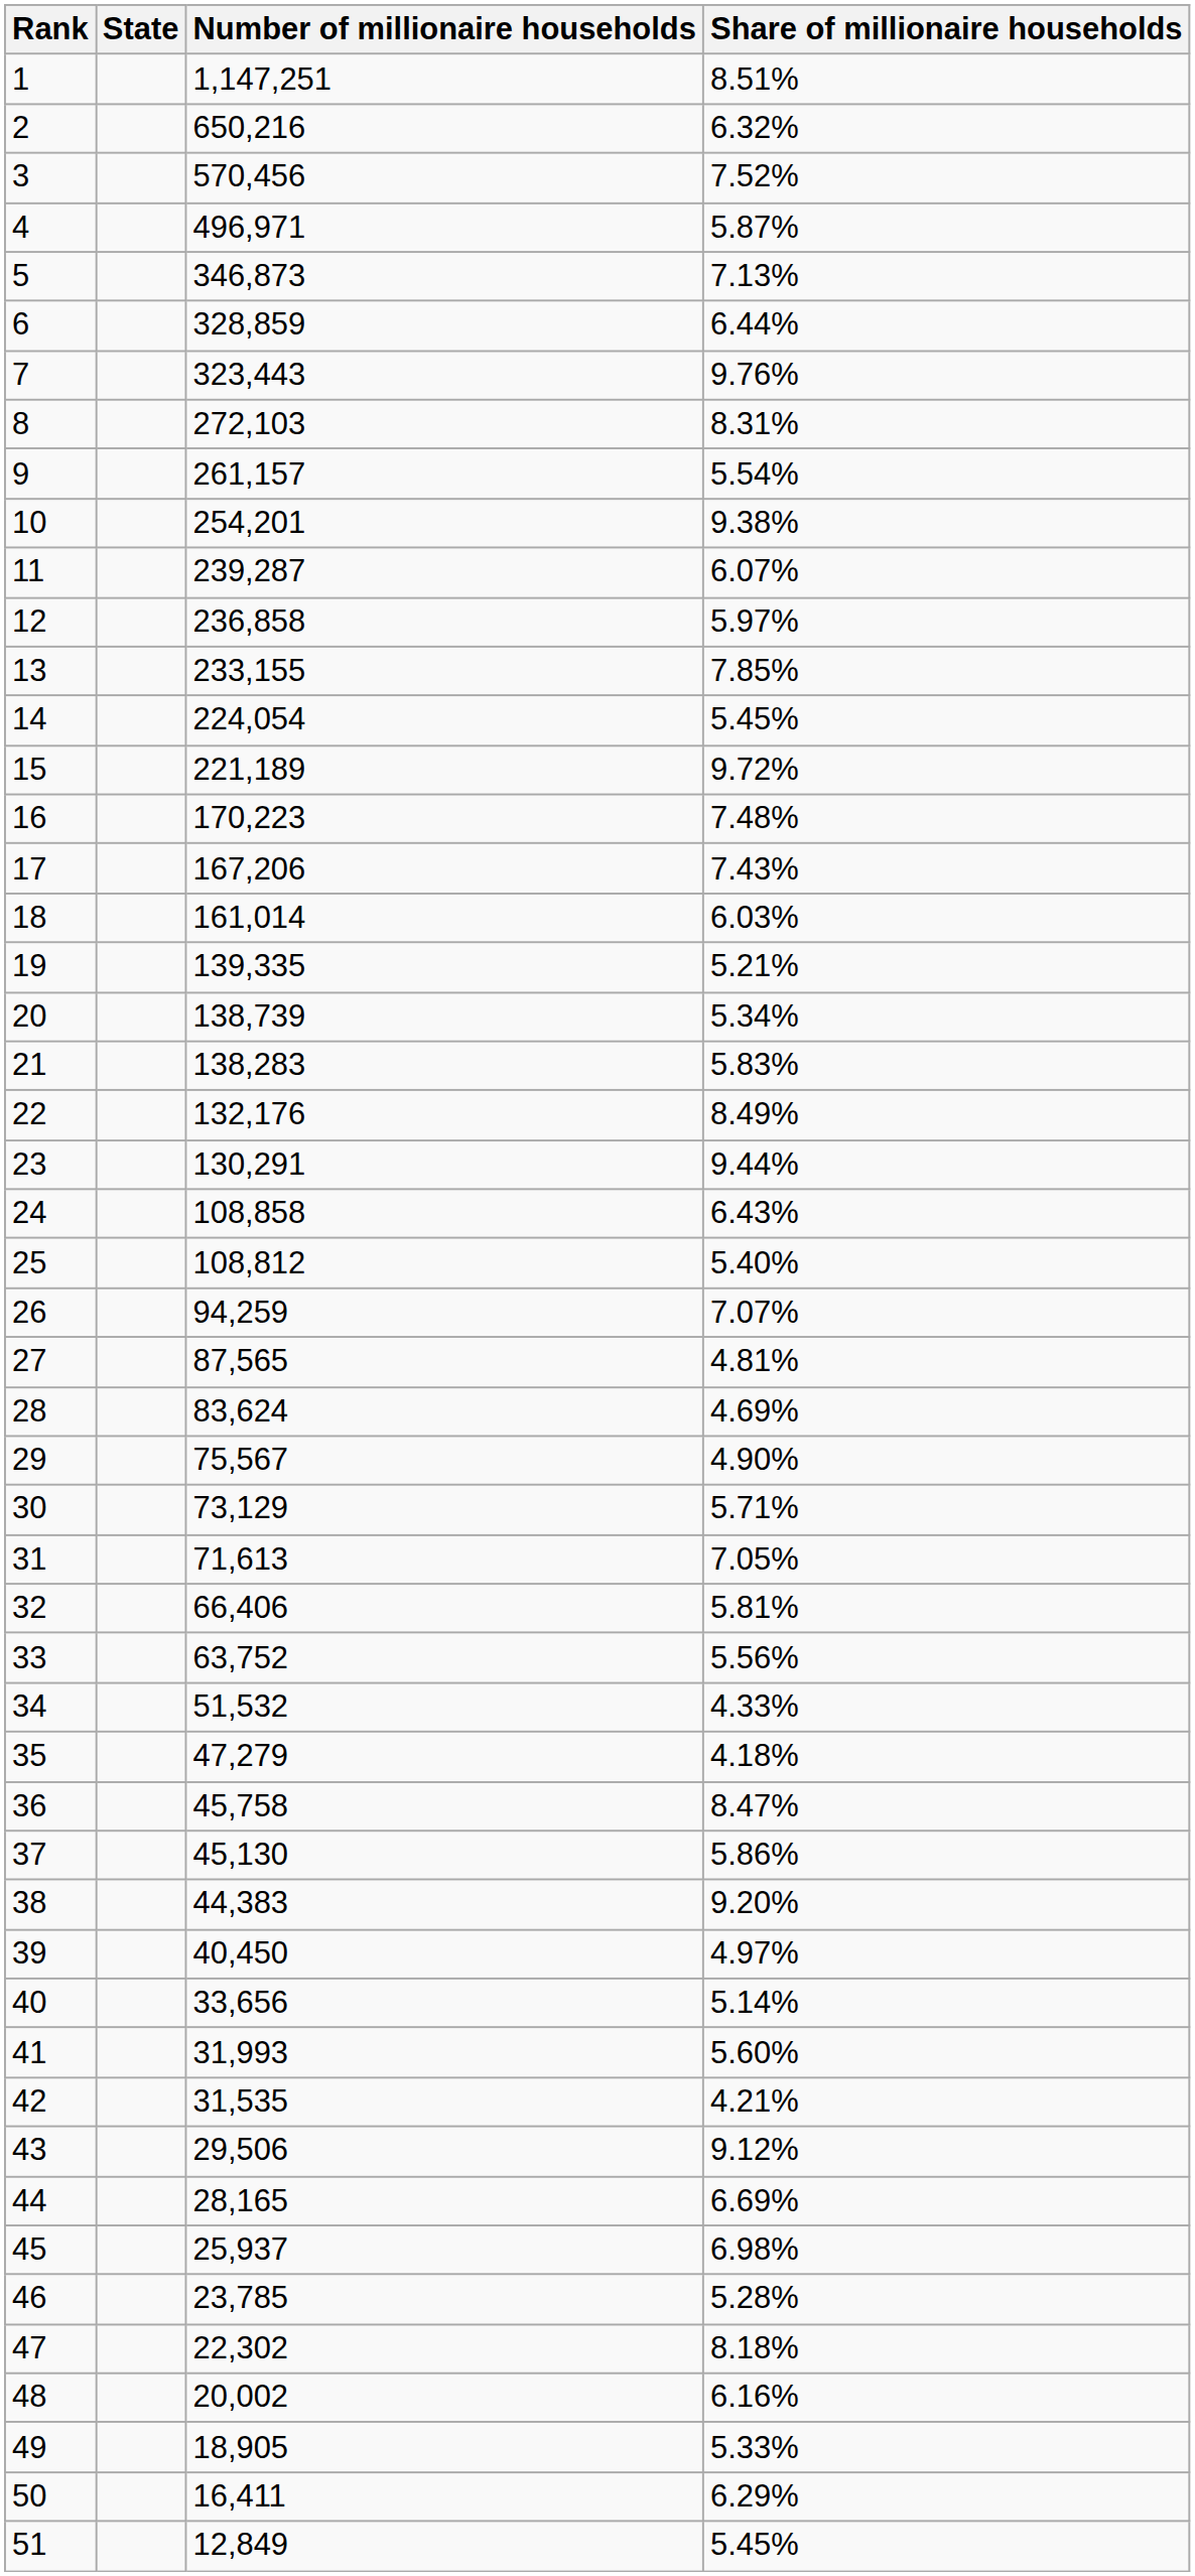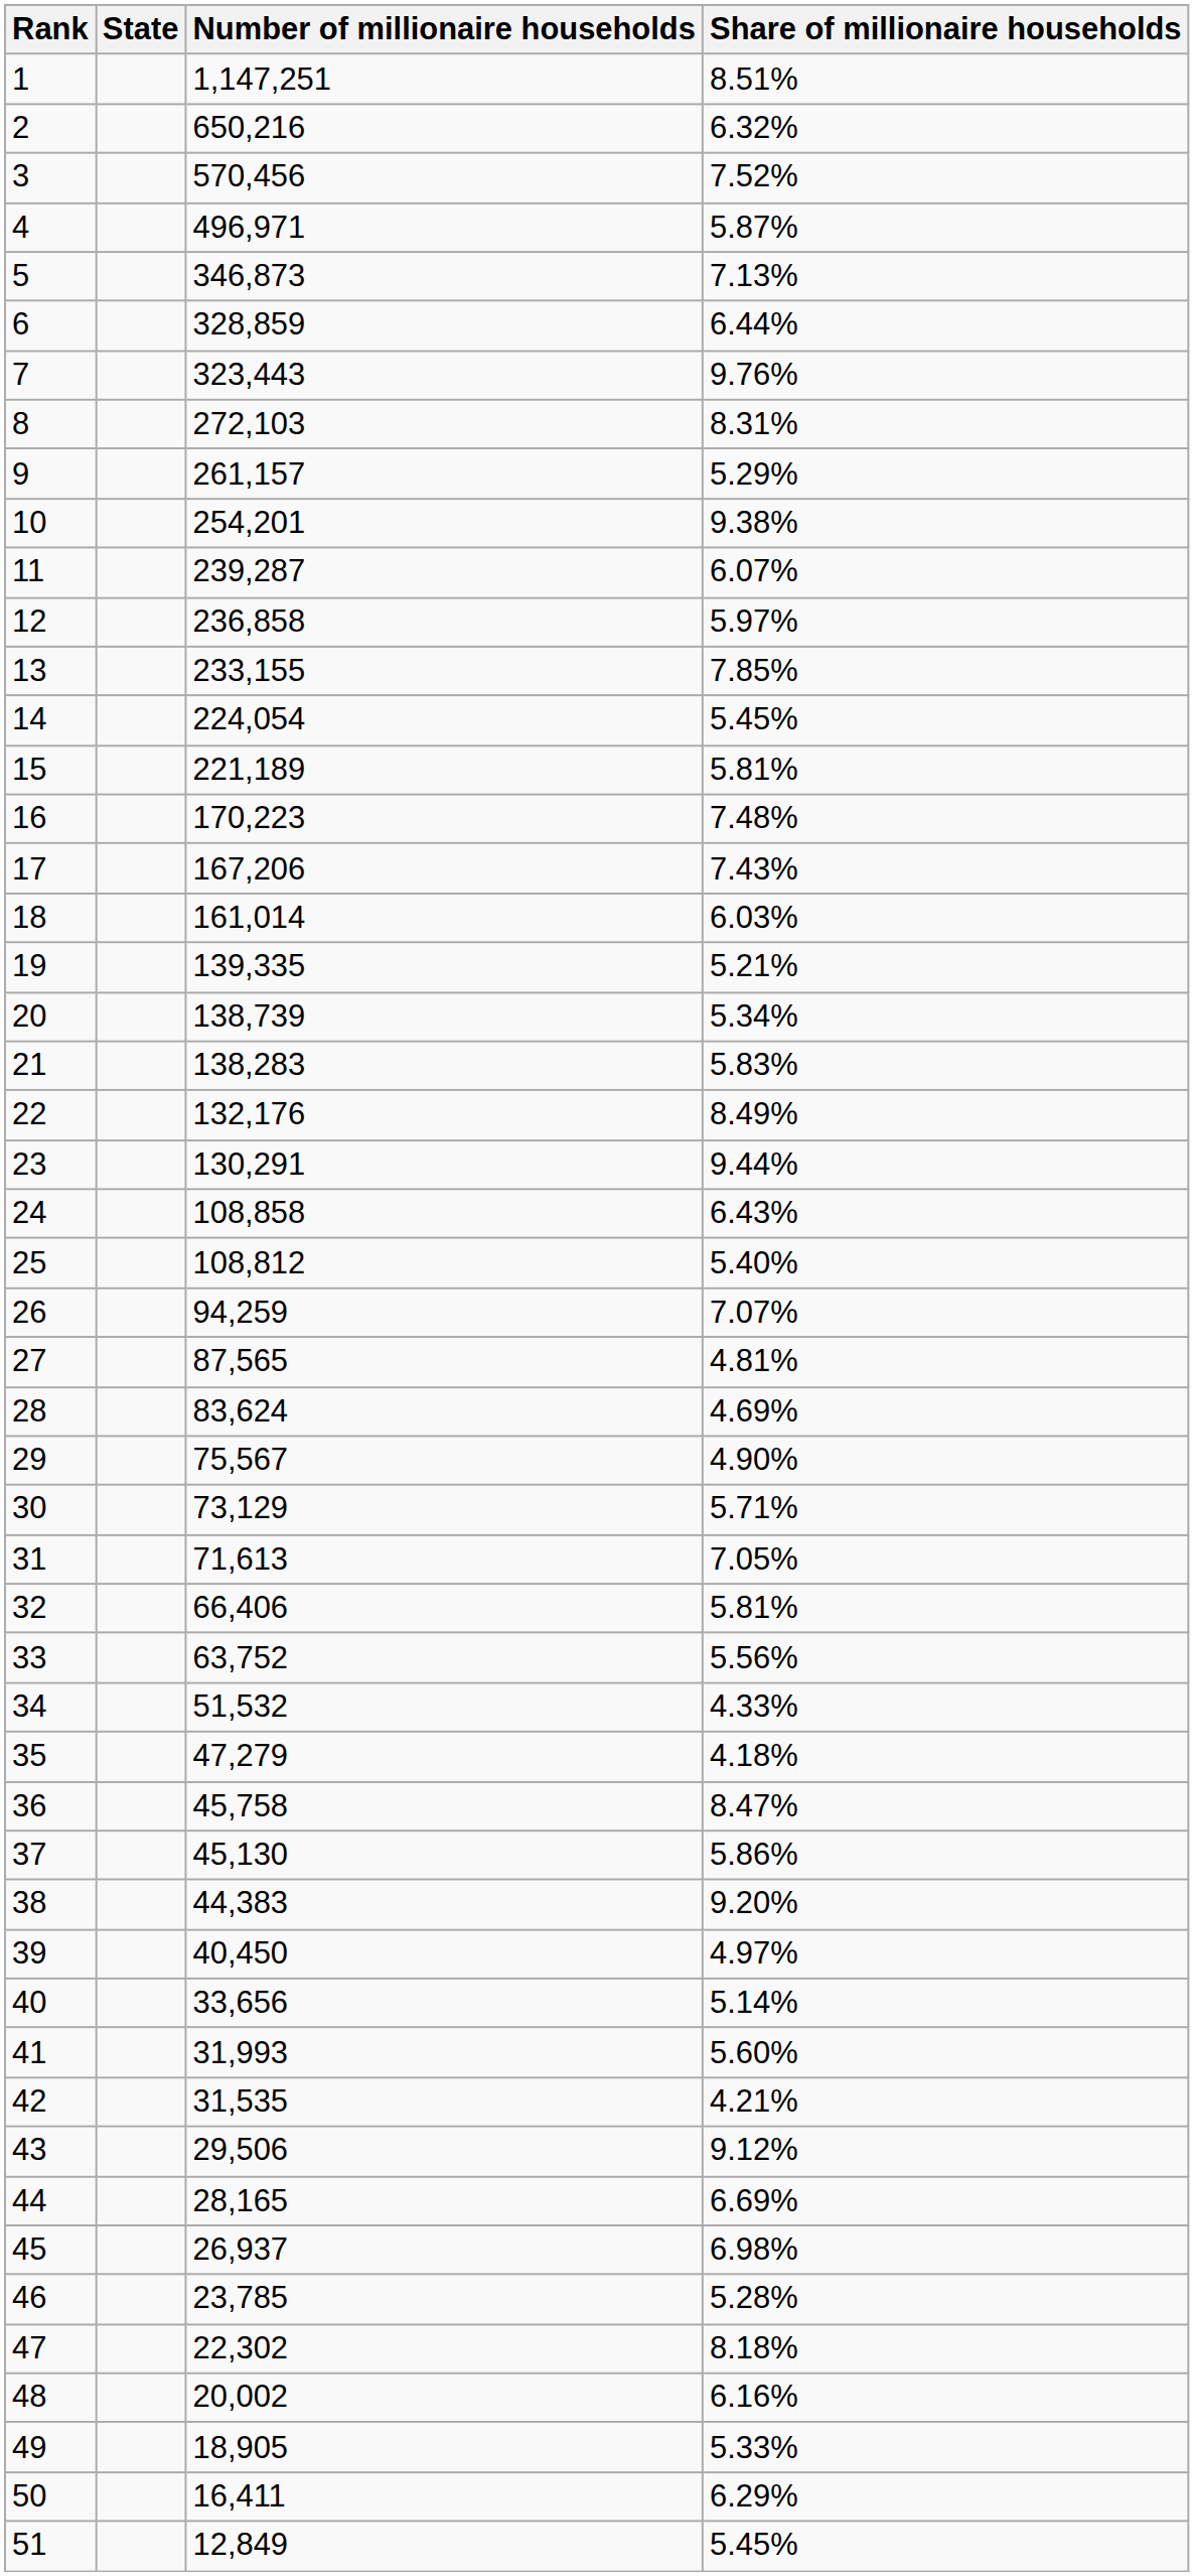9 | Share of millionaire households: 5.54% -> 5.29%
15 | Share of millionaire households: 9.72% -> 5.81%
45 | Number of millionaire households: 25,937 -> 26,937
